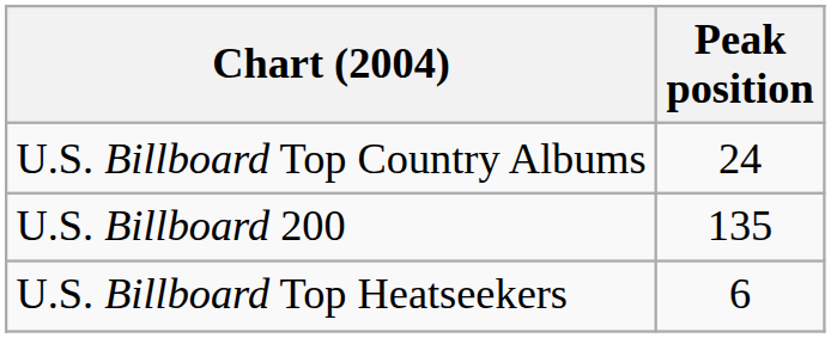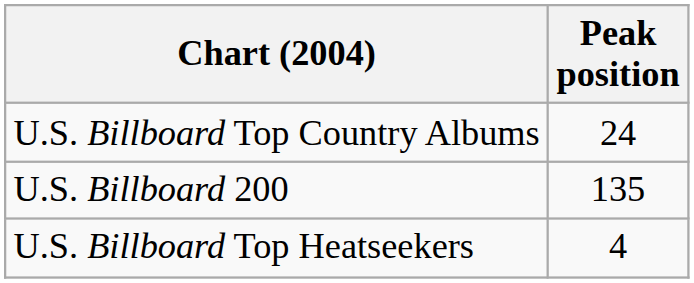U.S. Billboard Top Heatseekers | Peak position: 6 -> 4
